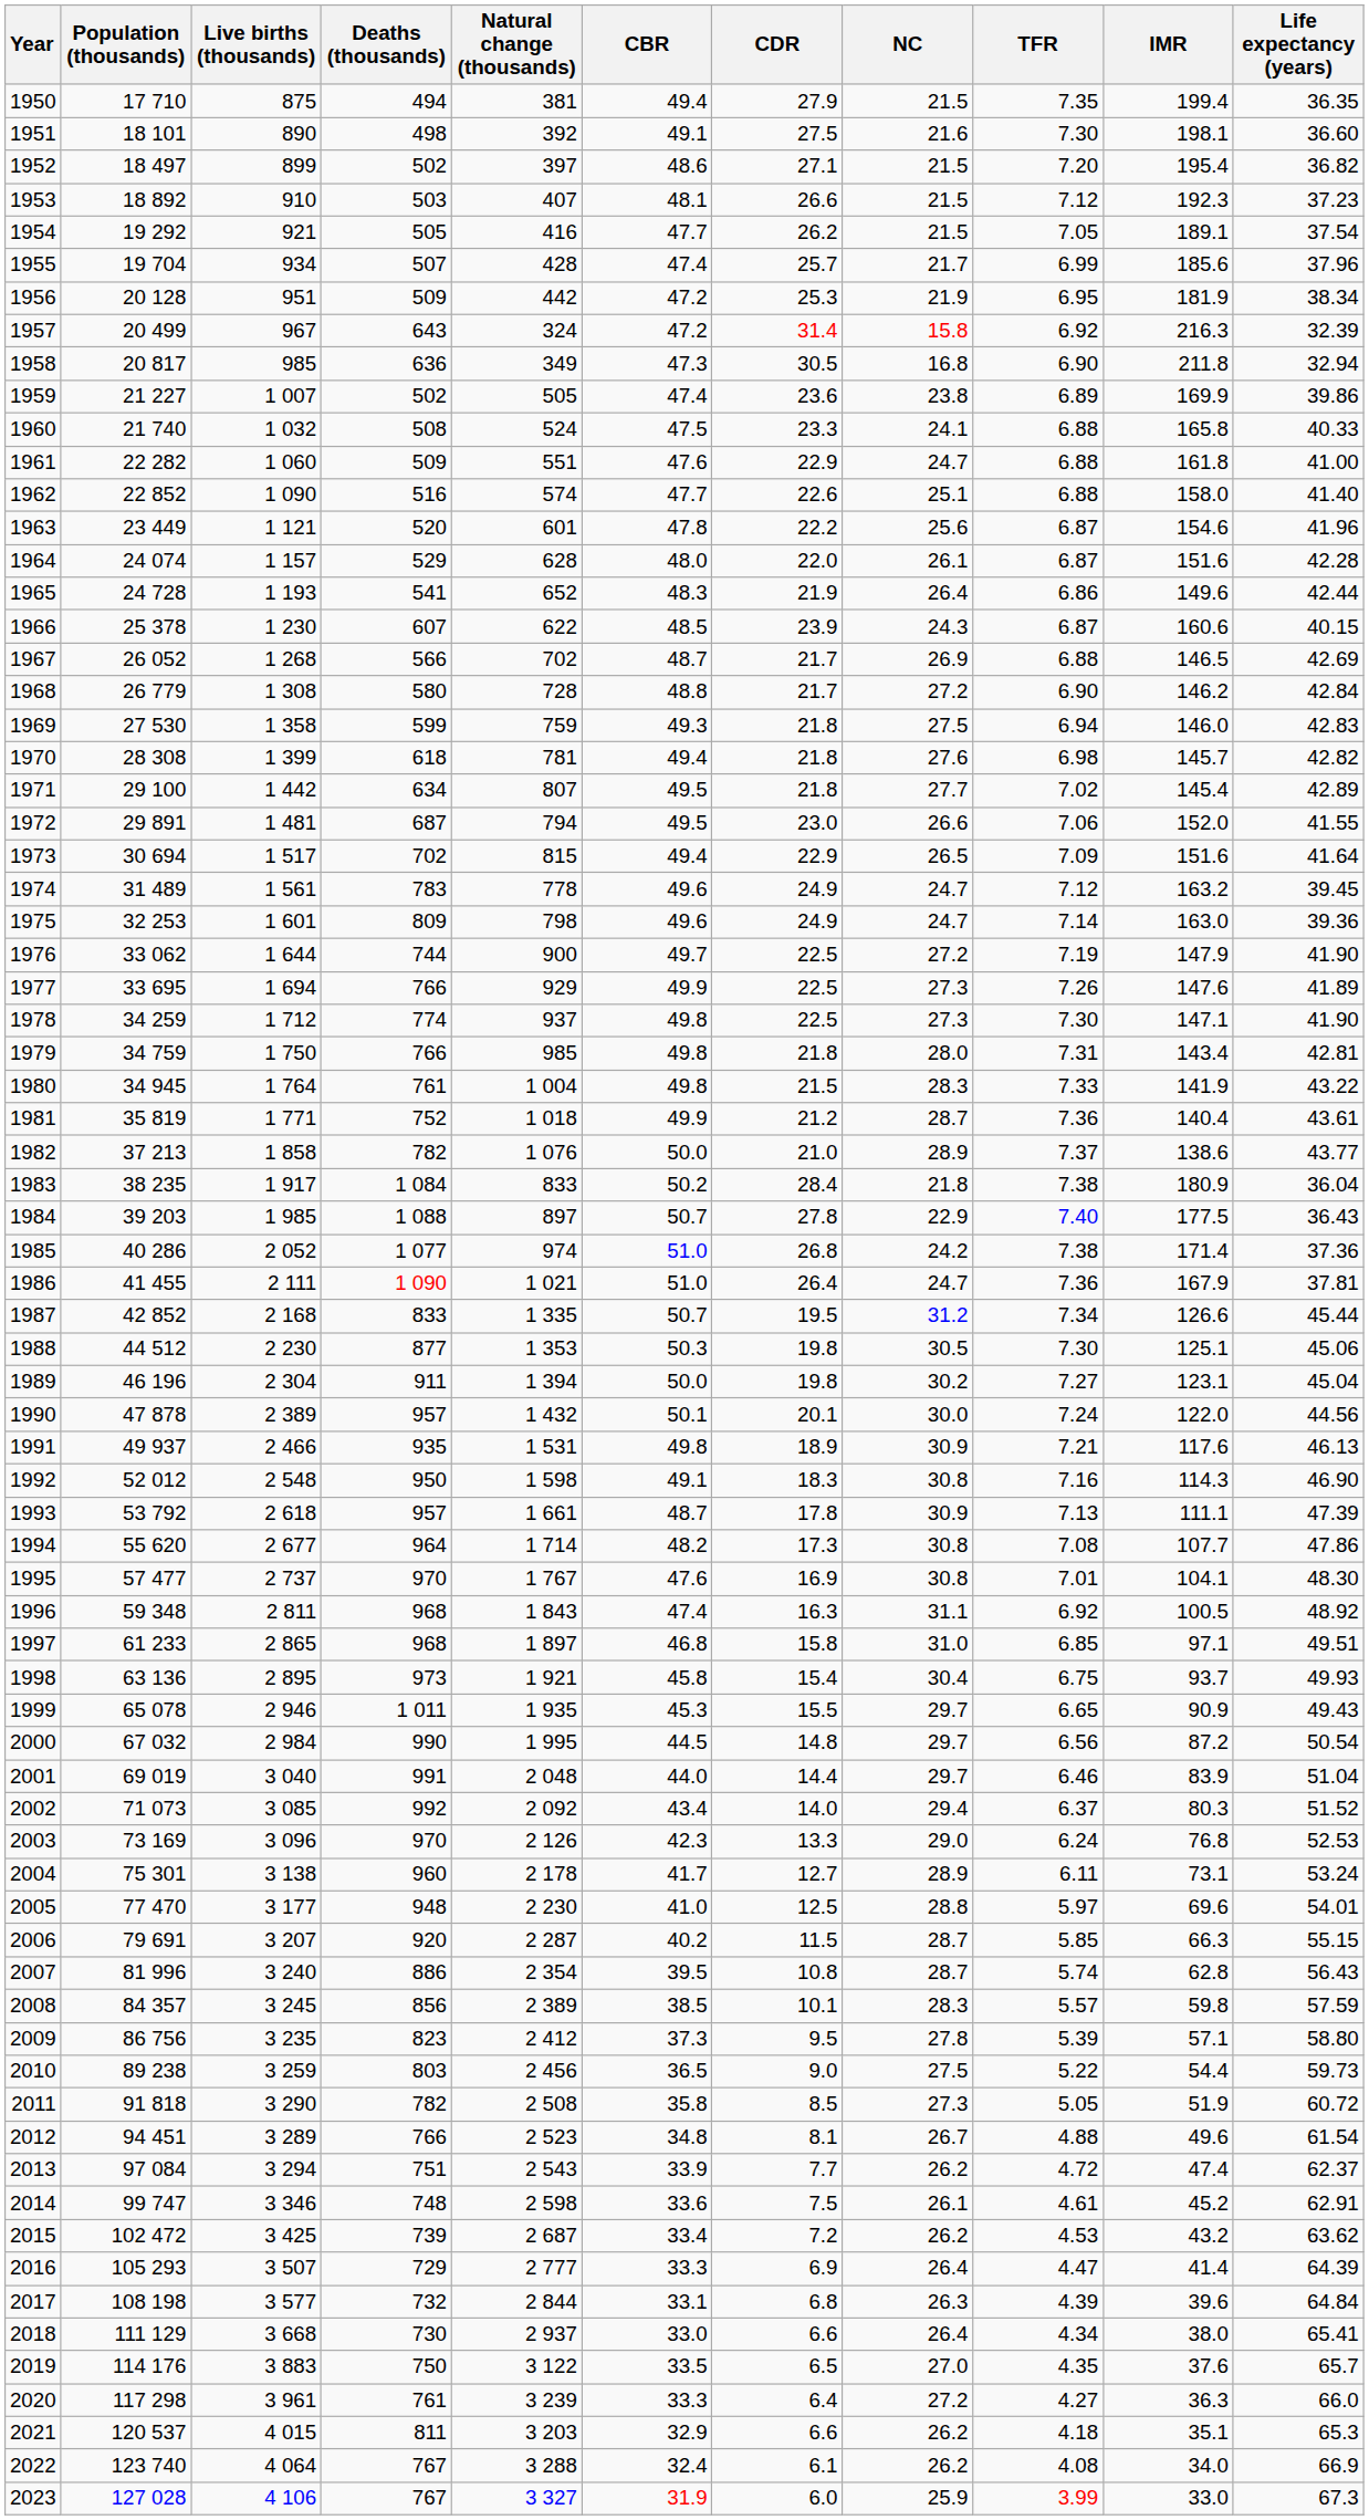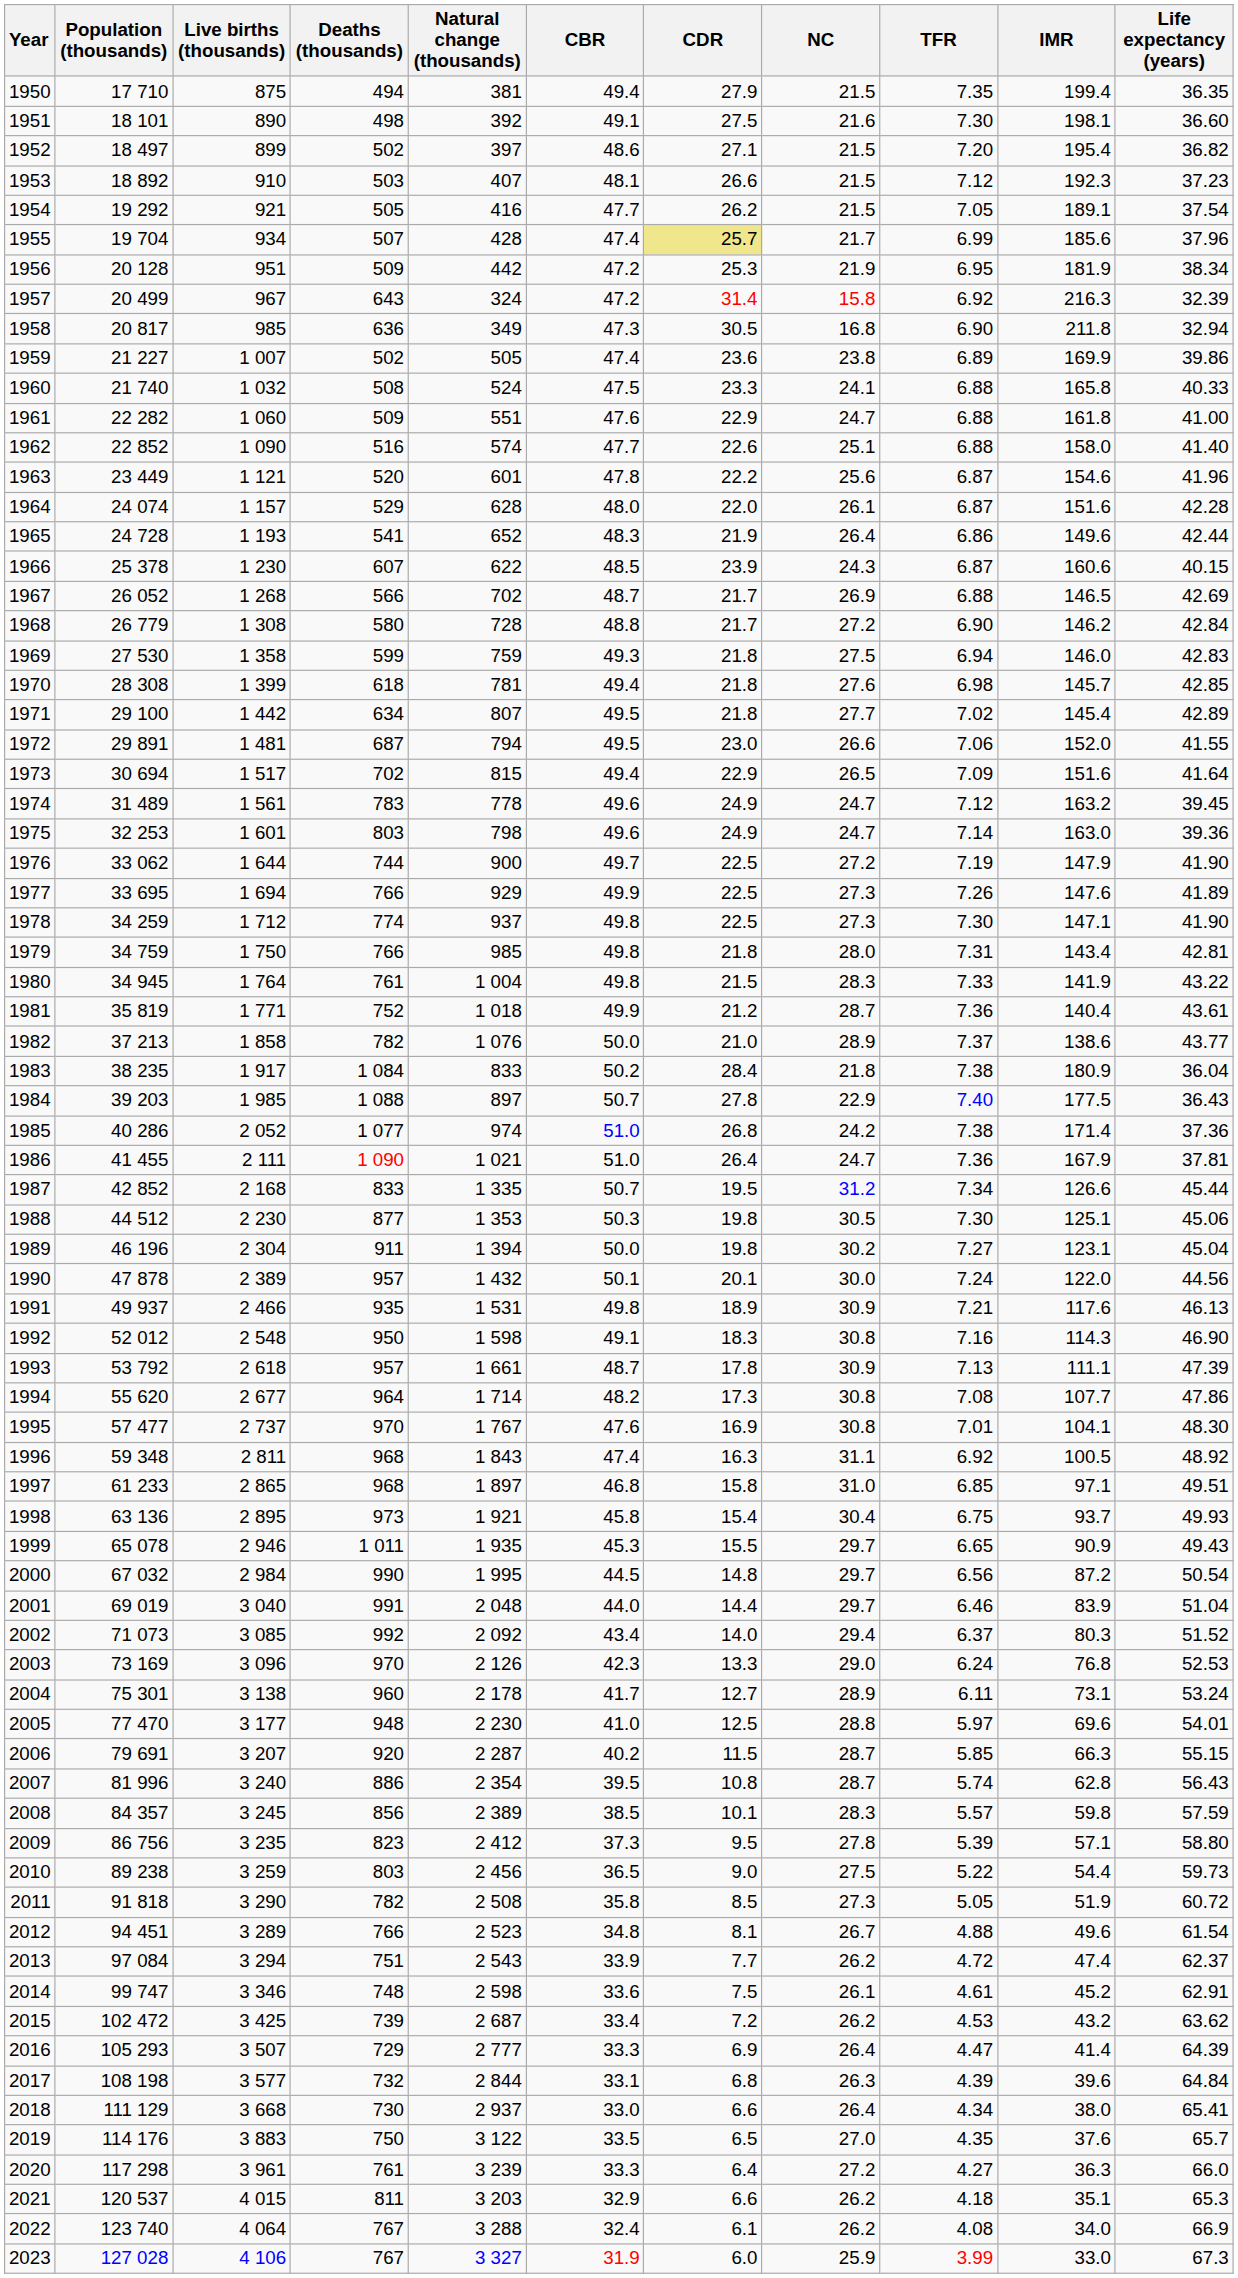1955 | CDR: no background -> khaki background
1970 | Life expectancy (years): 42.82 -> 42.85
1975 | Deaths (thousands): 809 -> 803
